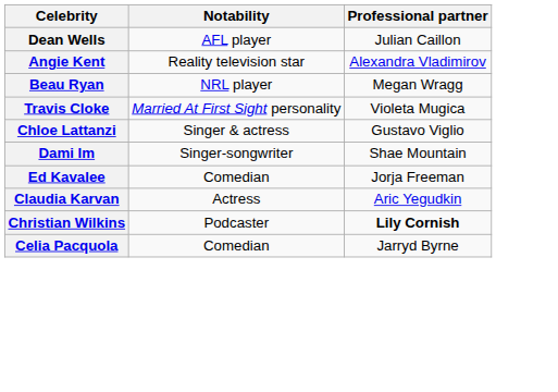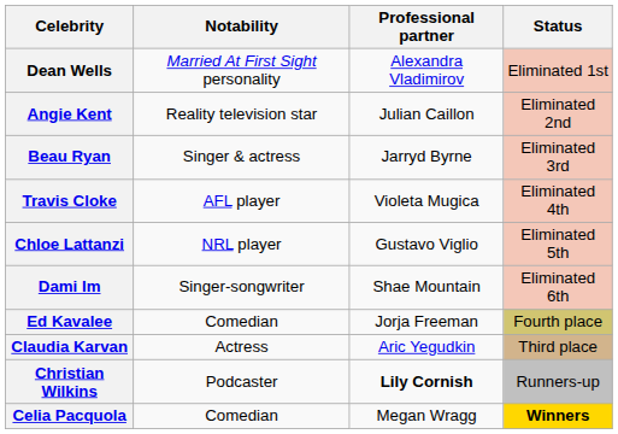+ column: Status | Eliminated 1st | Eliminated 2nd | Eliminated 3rd | Eliminated 4th | Eliminated 5th | Eliminated 6th | Fourth place | Third place | Runners-up | Winners
Dean Wells | Notability: AFL player -> Married At First Sight personality
Dean Wells | Professional partner: Julian Caillon -> Alexandra Vladimirov
Angie Kent | Professional partner: Alexandra Vladimirov -> Julian Caillon
Beau Ryan | Notability: NRL player -> Singer & actress
Beau Ryan | Professional partner: Megan Wragg -> Jarryd Byrne
Travis Cloke | Notability: Married At First Sight personality -> AFL player
Chloe Lattanzi | Notability: Singer & actress -> NRL player
Celia Pacquola | Professional partner: Jarryd Byrne -> Megan Wragg
